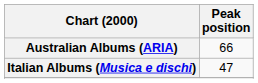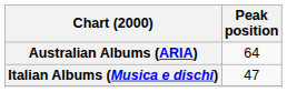Australian Albums (ARIA) | Peak position: 66 -> 64
